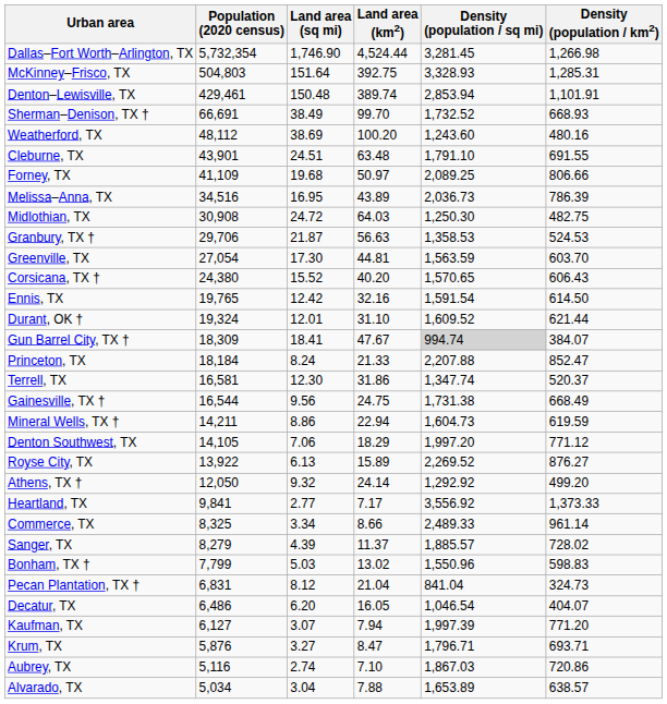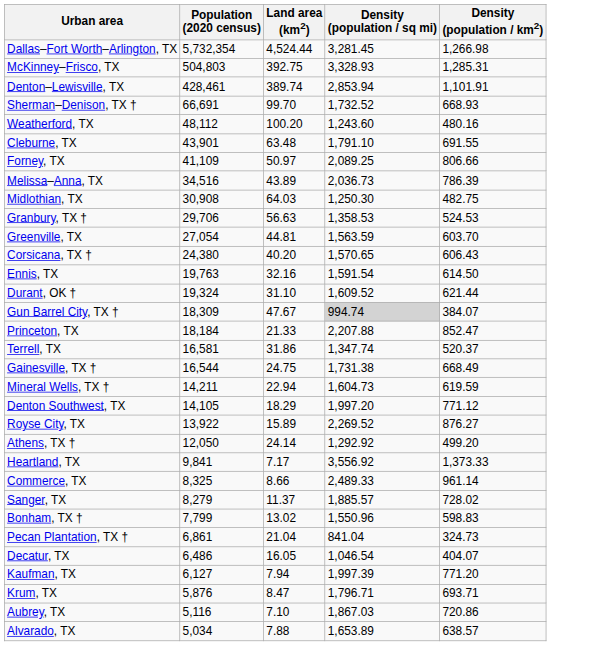- column: Land area (sq mi) | 1,746.90 | 151.64 | 150.48 | 38.49 | 38.69 | 24.51 | 19.68 | 16.95 | 24.72 | 21.87 | 17.30 | 15.52 | 12.42 | 12.01 | 18.41 | 8.24 | 12.30 | 9.56 | 8.86 | 7.06 | 6.13 | 9.32 | 2.77 | 3.34 | 4.39 | 5.03 | 8.12 | 6.20 | 3.07 | 3.27 | 2.74 | 3.04
Denton–Lewisville, TX | Population (2020 census): 429,461 -> 428,461
Ennis, TX | Population (2020 census): 19,765 -> 19,763
Pecan Plantation, TX † | Population (2020 census): 6,831 -> 6,861
